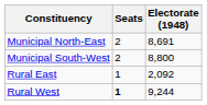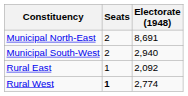Municipal South-West | Electorate (1948): 8,800 -> 2,940
Rural West | Electorate (1948): 9,244 -> 2,774
